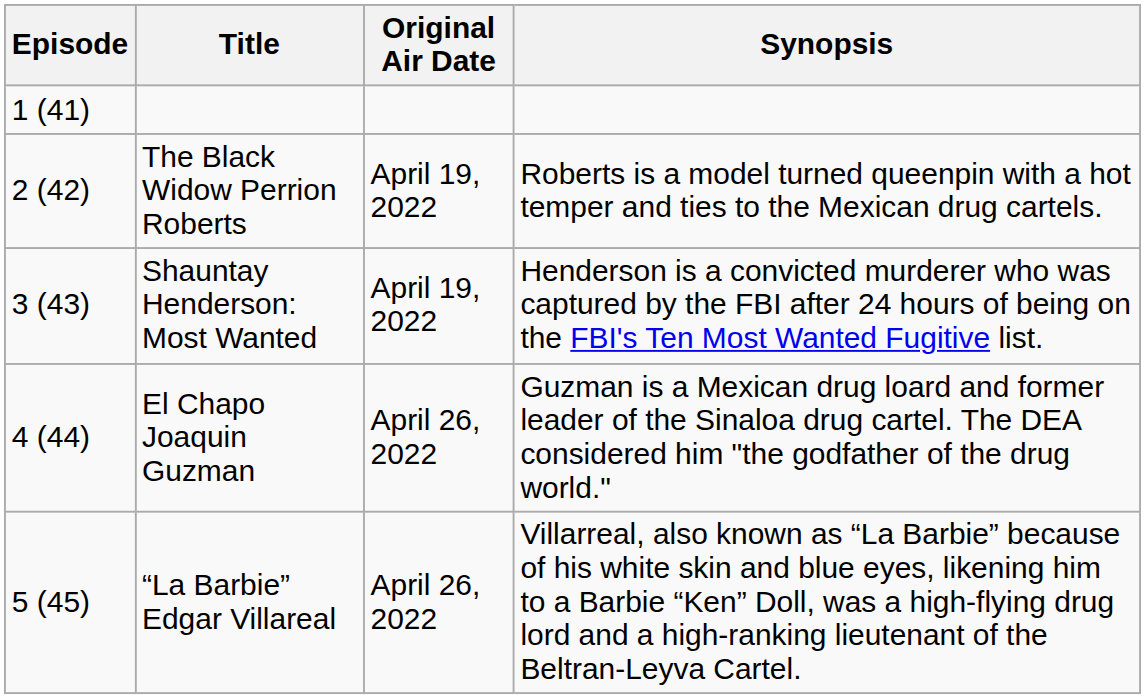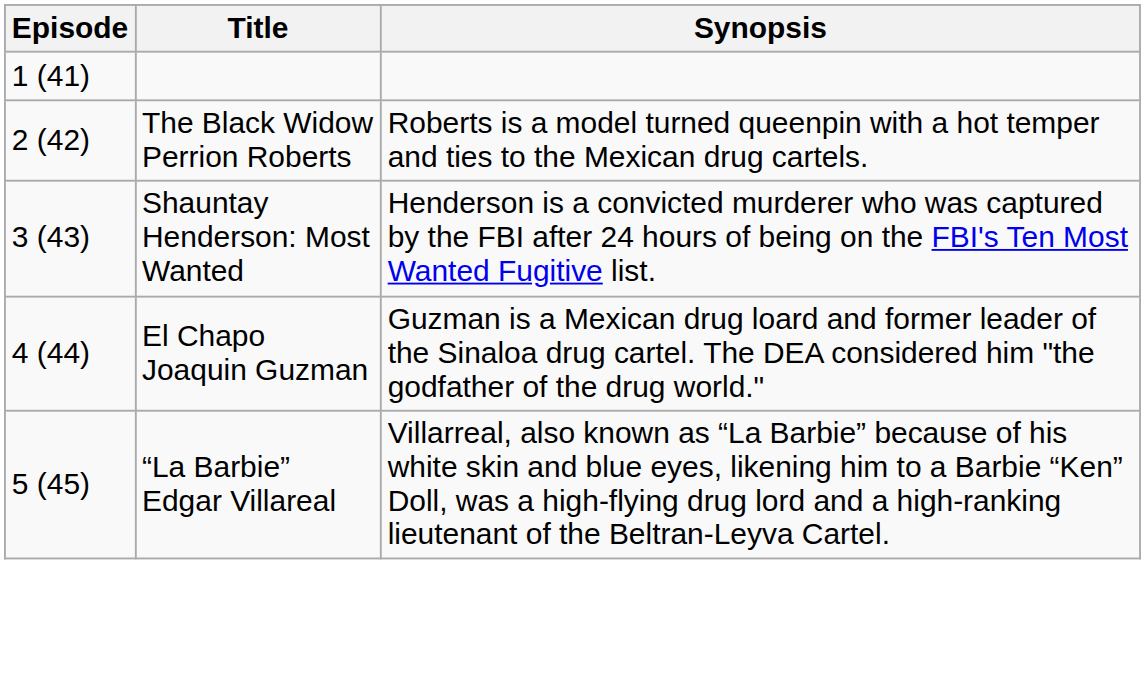- column: Original Air Date | April 19, 2022 | April 19, 2022 | April 26, 2022 | April 26, 2022
